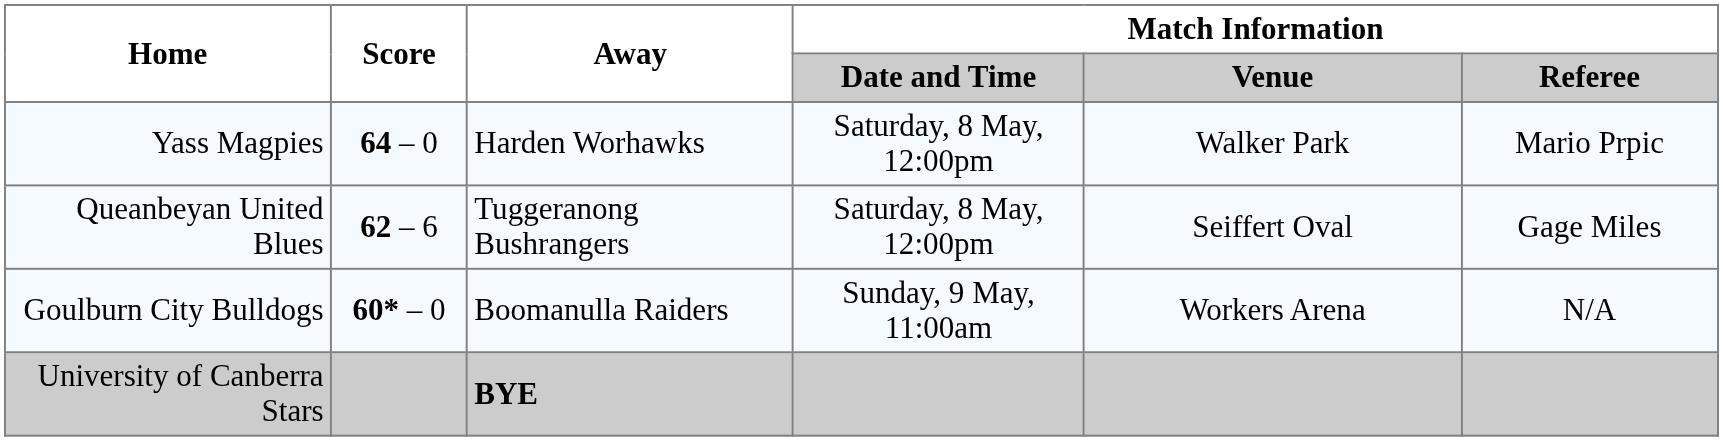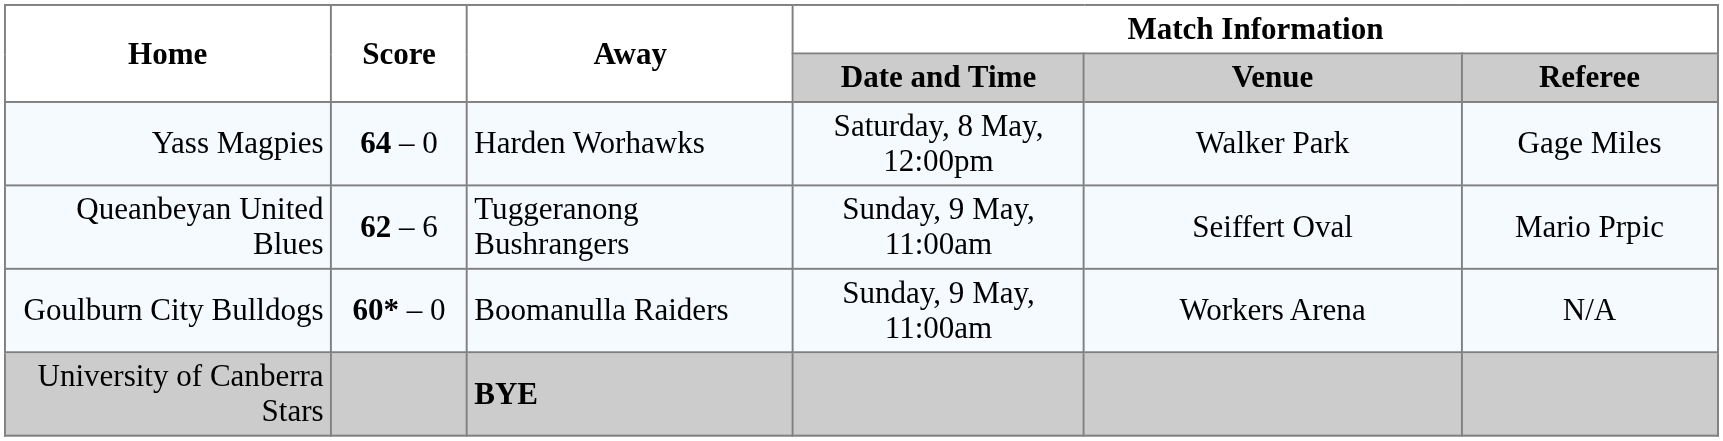Yass Magpies | Match Information / Referee: Mario Prpic -> Gage Miles
Queanbeyan United Blues | Match Information / Date and Time: Saturday, 8 May, 12:00pm -> Sunday, 9 May, 11:00am
Queanbeyan United Blues | Match Information / Referee: Gage Miles -> Mario Prpic
